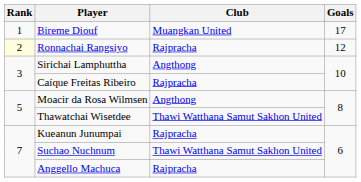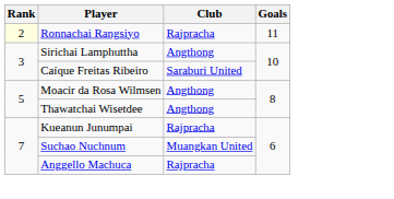- row: 1 | Bireme Diouf | Muangkan United | 17
Ronnachai Rangsiyo | Goals: 12 -> 11
Caíque Freitas Ribeiro | Club: Rajpracha -> Saraburi United
Thawatchai Wisetdee | Club: Thawi Watthana Samut Sakhon United -> Angthong
Suchao Nuchnum | Club: Thawi Watthana Samut Sakhon United -> Muangkan United
